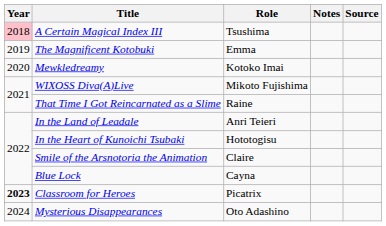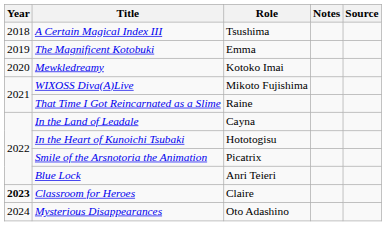A Certain Magical Index III | Year: pink background -> no background
In the Land of Leadale | Role: Anri Teieri -> Cayna
Smile of the Arsnotoria the Animation | Role: Claire -> Picatrix
Blue Lock | Role: Cayna -> Anri Teieri
Classroom for Heroes | Role: Picatrix -> Claire
